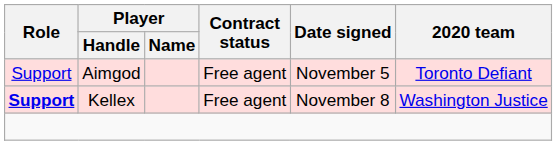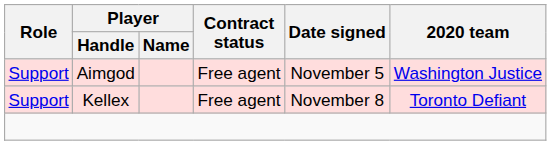Aimgod | 2020 team: Toronto Defiant -> Washington Justice
Kellex | Role: bold -> normal
Kellex | 2020 team: Washington Justice -> Toronto Defiant
